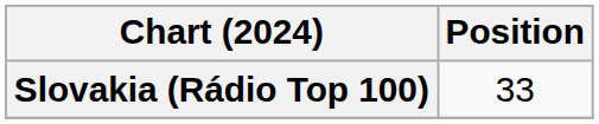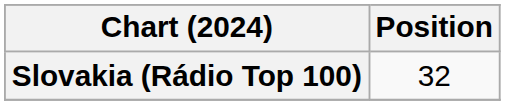Slovakia (Rádio Top 100) | Position: 33 -> 32
